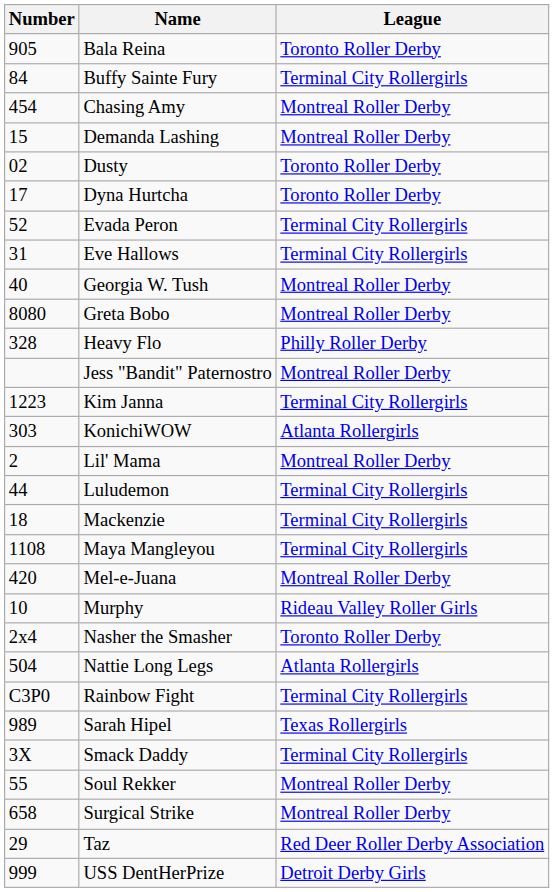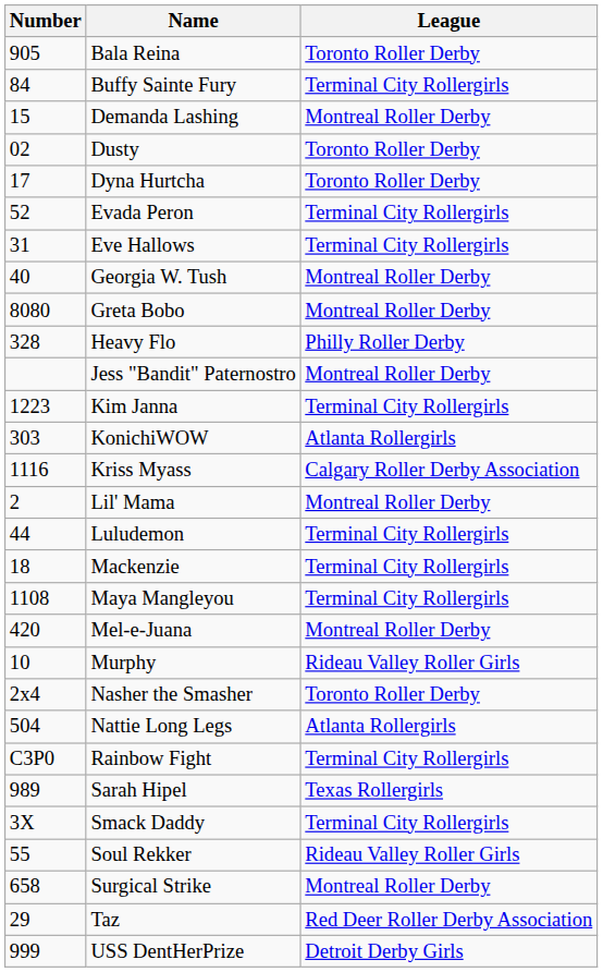- row: 454 | Chasing Amy | Montreal Roller Derby
+ row: 1116 | Kriss Myass | Calgary Roller Derby Association
Soul Rekker | League: Montreal Roller Derby -> Rideau Valley Roller Girls
